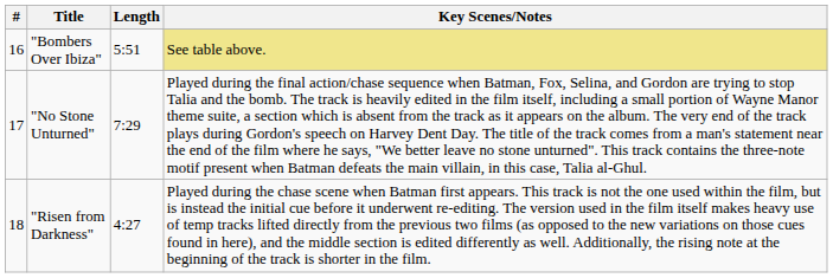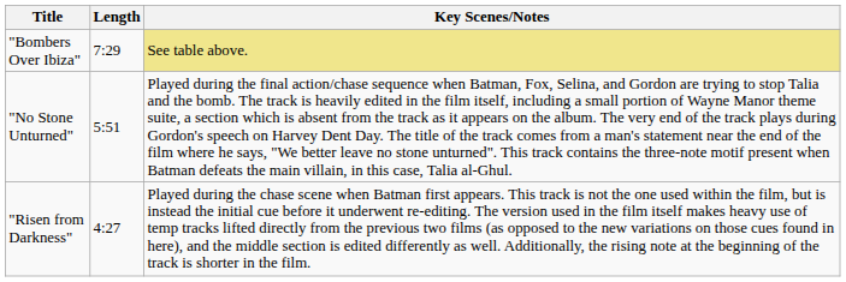- column: # | 16 | 17 | 18
"Bombers Over Ibiza" | Length: 5:51 -> 7:29
"No Stone Unturned" | Length: 7:29 -> 5:51
